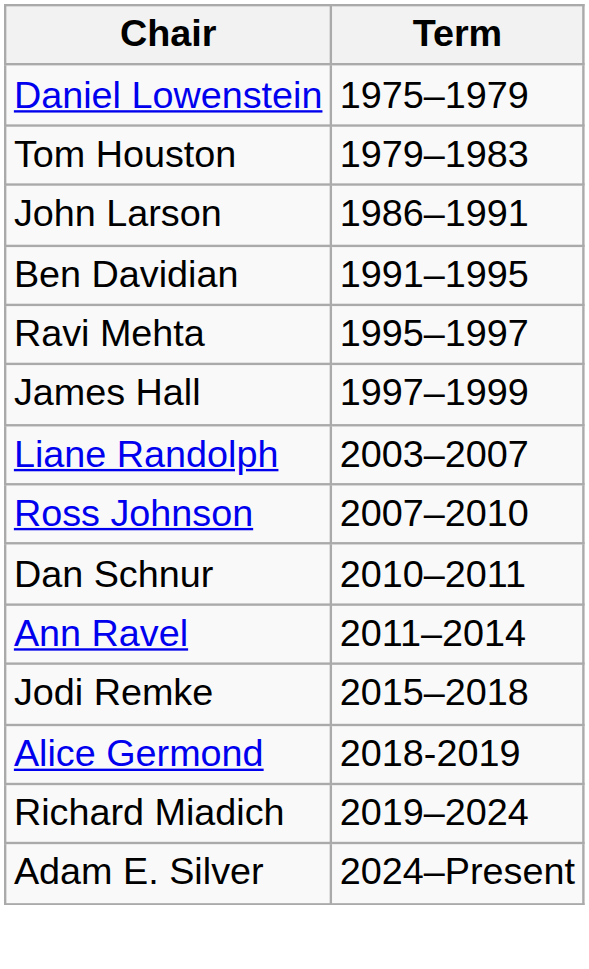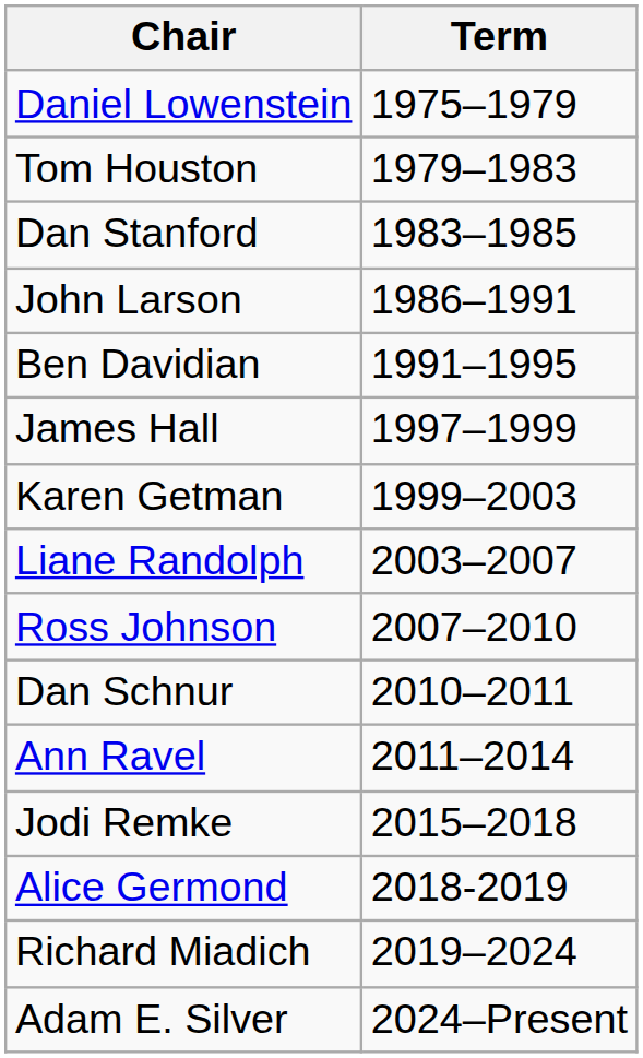+ row: Dan Stanford | 1983–1985
- row: Ravi Mehta | 1995–1997
+ row: Karen Getman | 1999–2003
